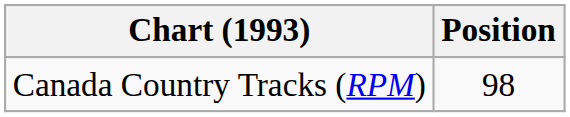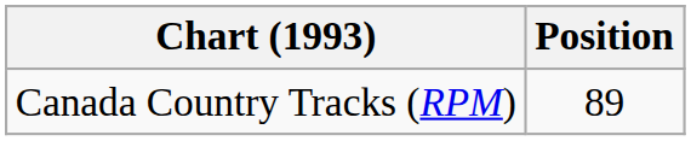Canada Country Tracks (RPM) | Position: 98 -> 89
